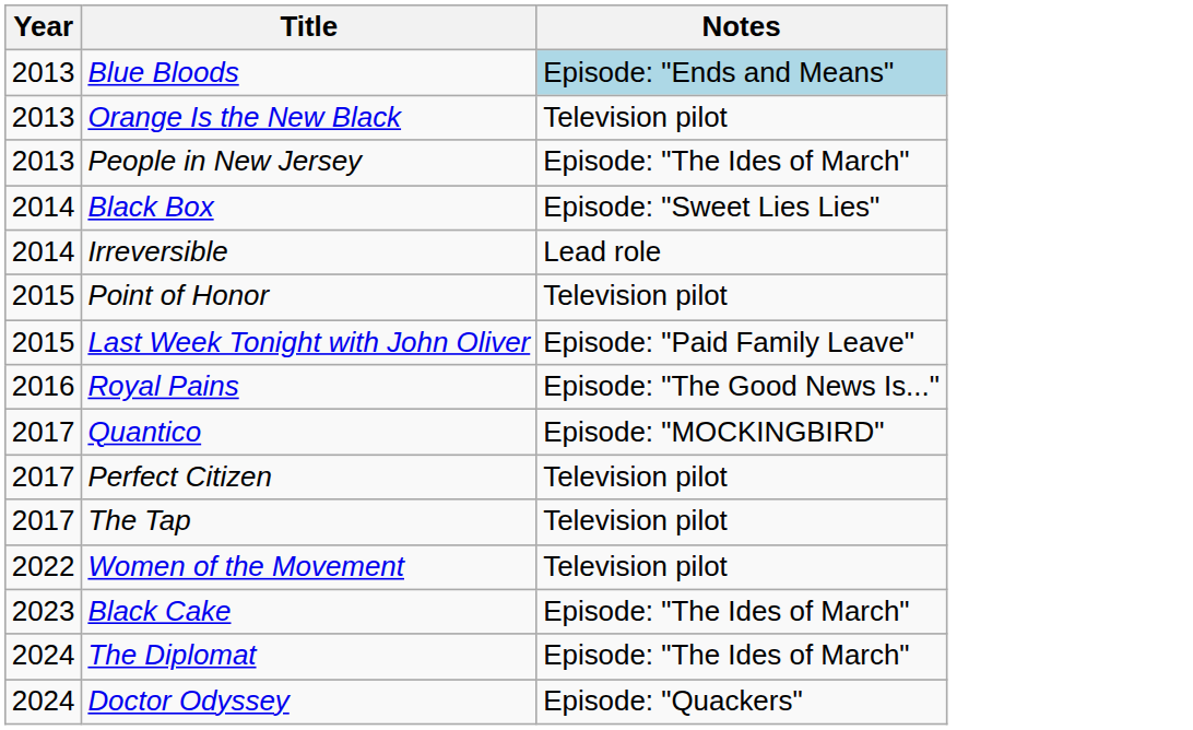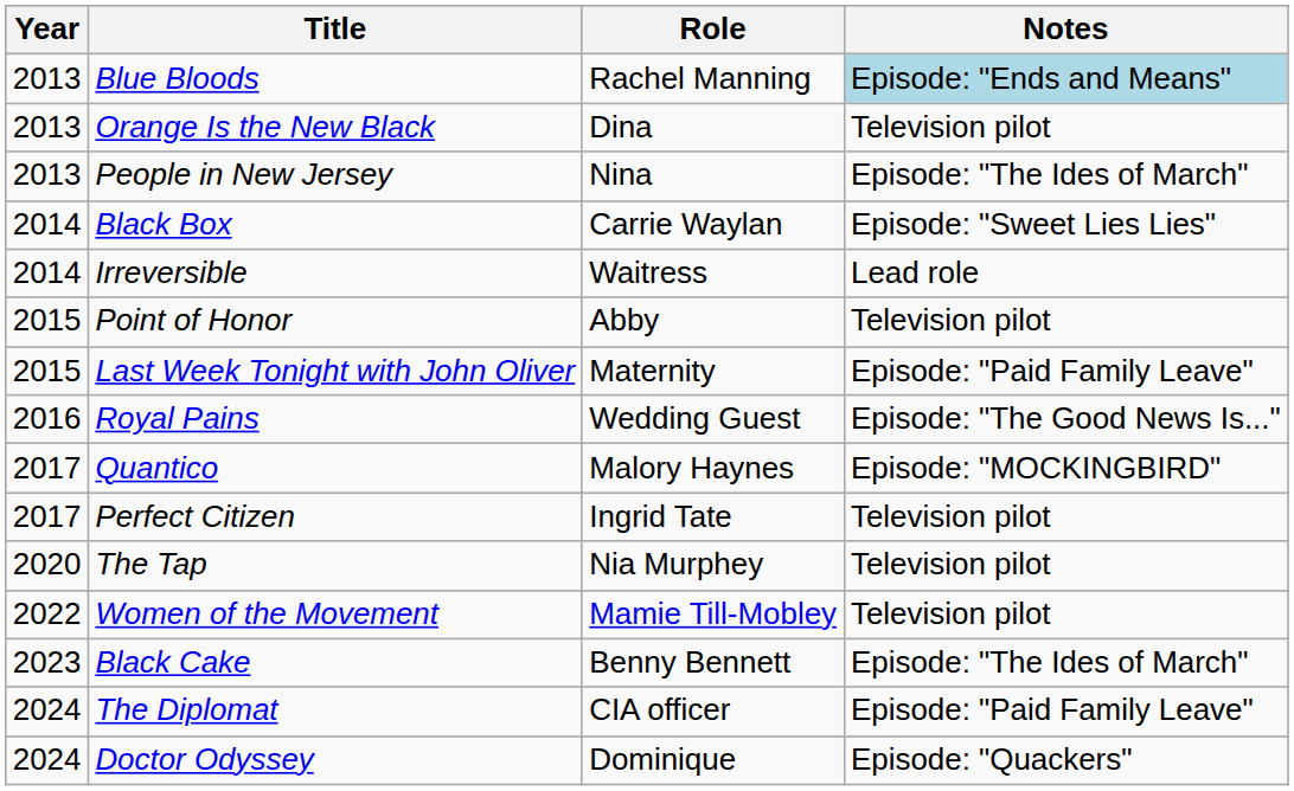+ column: Role | Rachel Manning | Dina | Nina | Carrie Waylan | Waitress | Abby | Maternity | Wedding Guest | Malory Haynes | Ingrid Tate | Nia Murphey | Mamie Till-Mobley | Benny Bennett | CIA officer | Dominique
The Tap | Year: 2017 -> 2020
The Diplomat | Notes: Episode: "The Ides of March" -> Episode: "Paid Family Leave"
